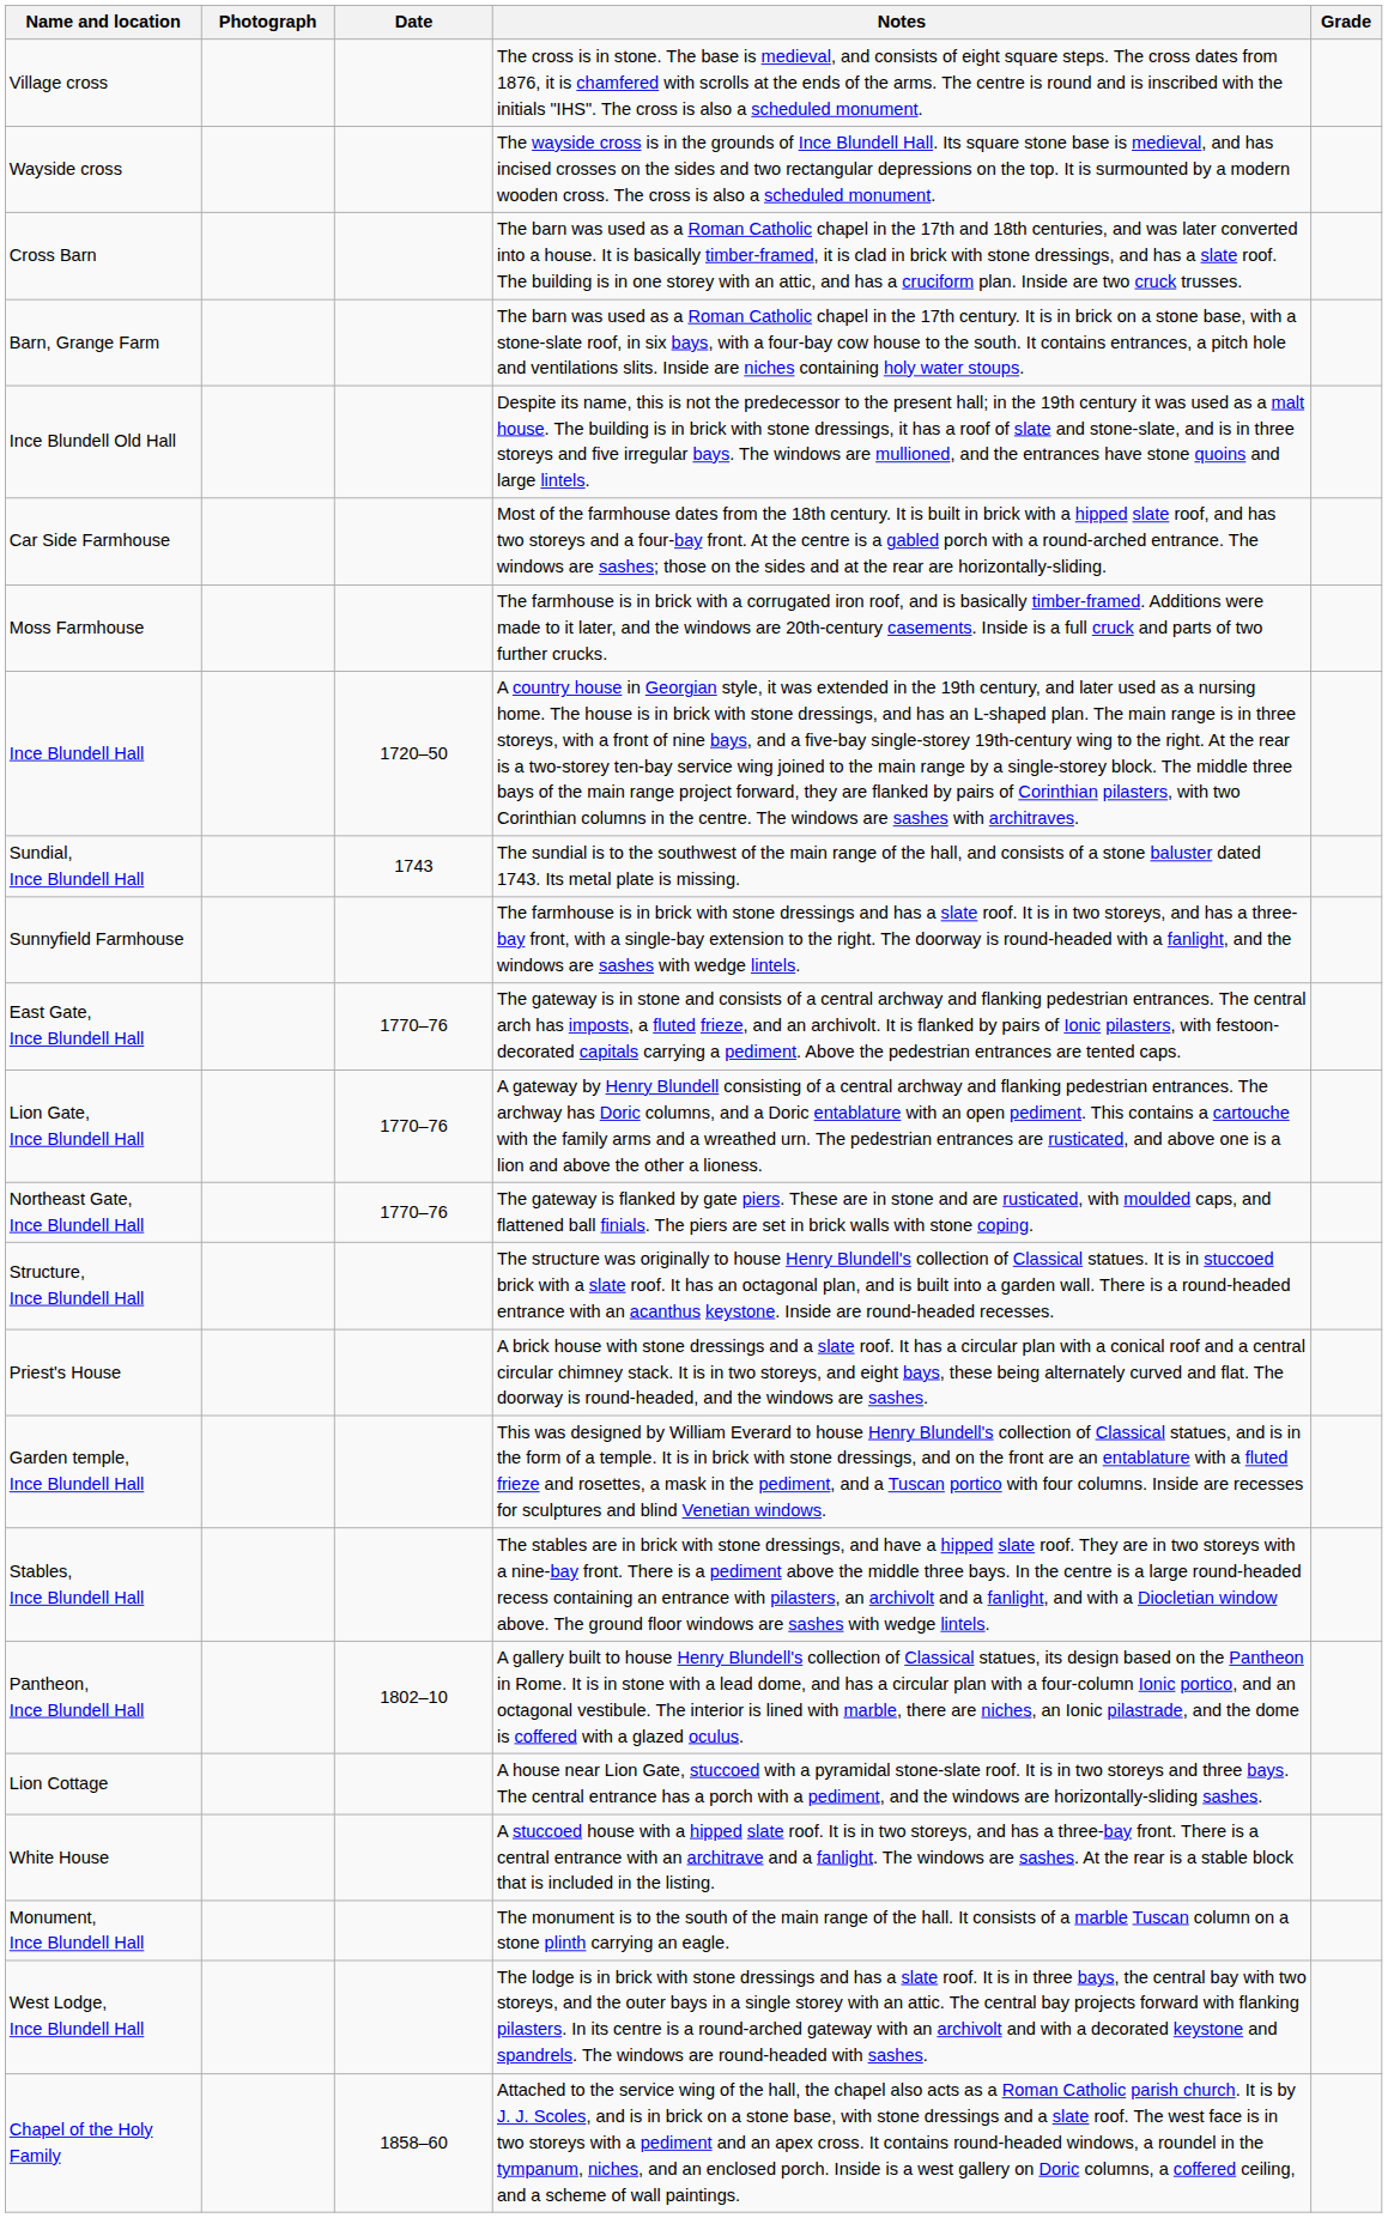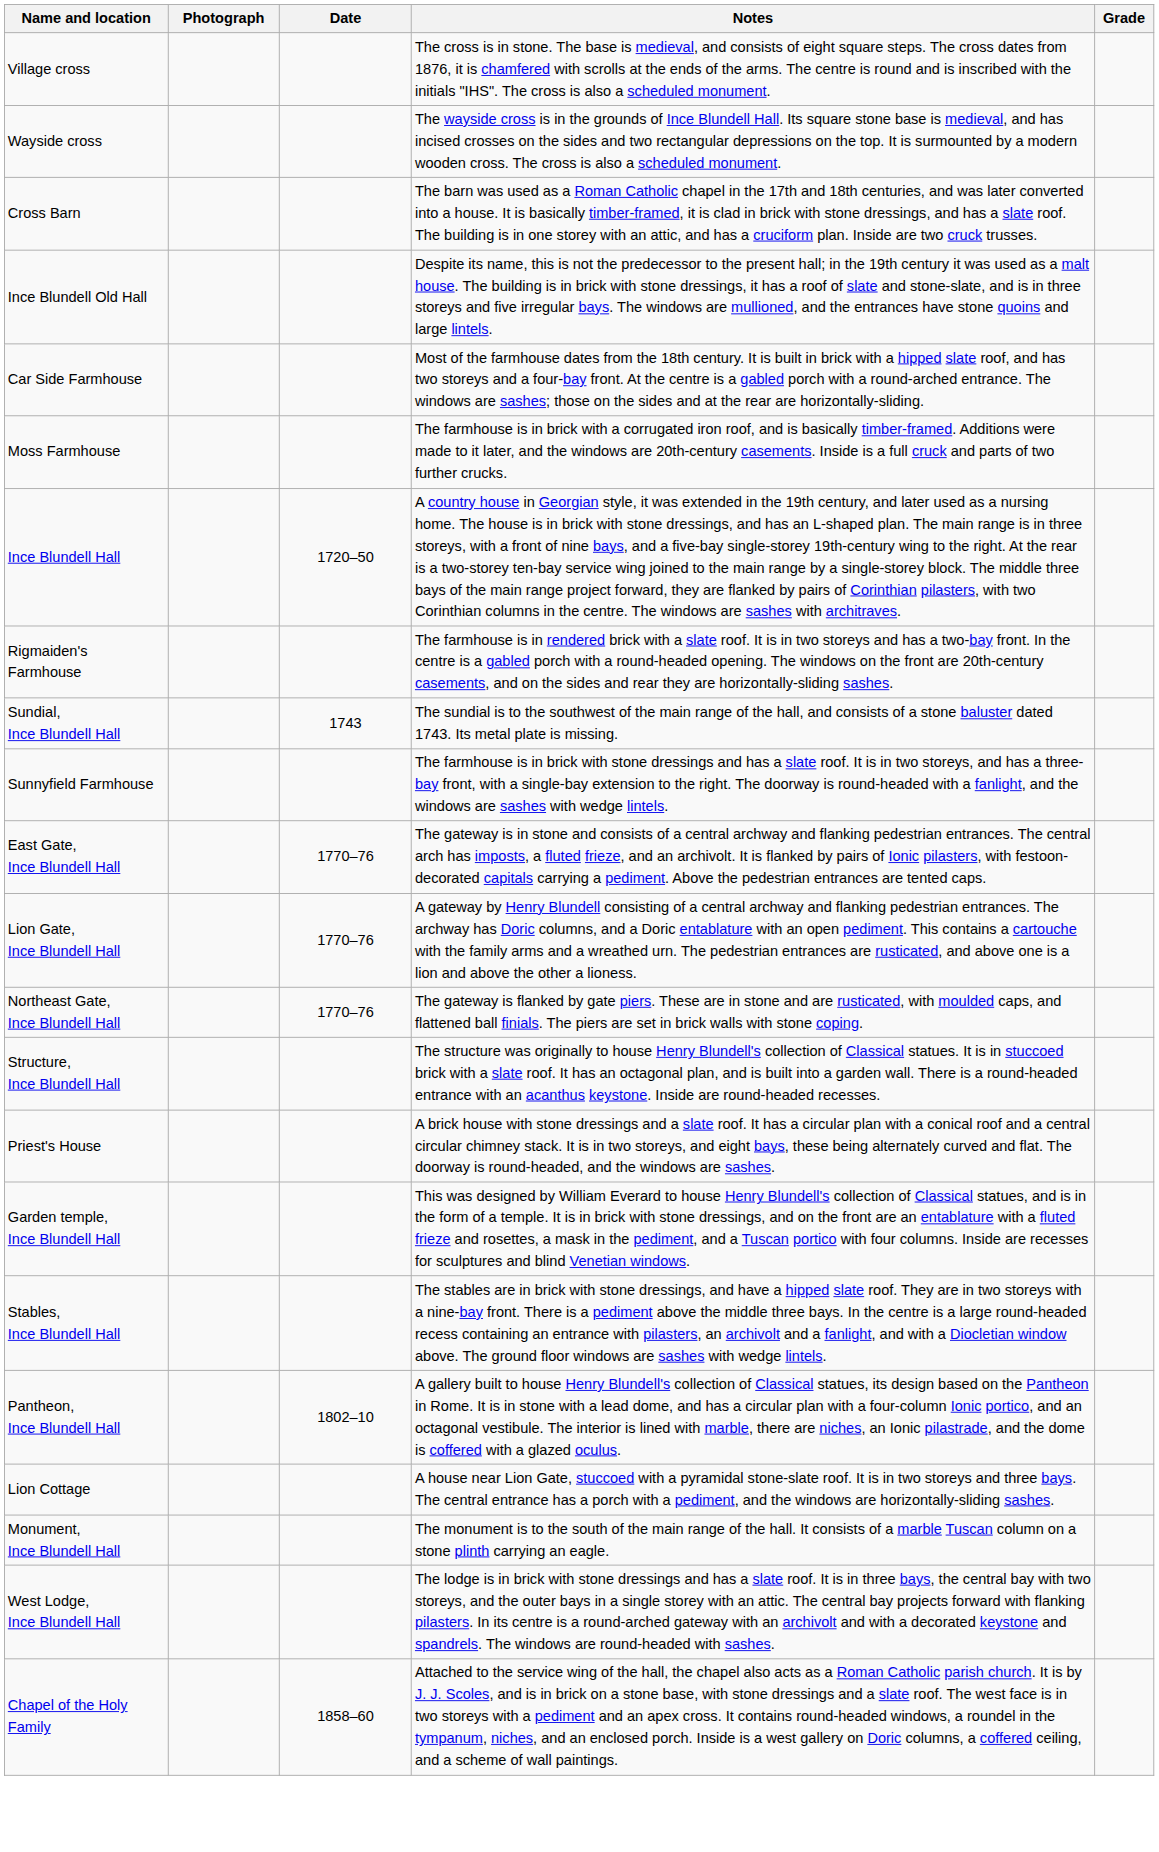- row: Barn, Grange Farm | The barn was used as a Roman Catholic chapel in the 17th century. It is in brick on a stone base, with a stone-slate roof, in six bays, with a four-bay cow house to the south. It contains entrances, a pitch hole and ventilations slits. Inside are niches containing holy water stoups.
+ row: Rigmaiden's Farmhouse | The farmhouse is in rendered brick with a slate roof. It is in two storeys and has a two-bay front. In the centre is a gabled porch with a round-headed opening. The windows on the front are 20th-century casements, and on the sides and rear they are horizontally-sliding sashes.
- row: White House | A stuccoed house with a hipped slate roof. It is in two storeys, and has a three-bay front. There is a central entrance with an architrave and a fanlight. The windows are sashes. At the rear is a stable block that is included in the listing.
